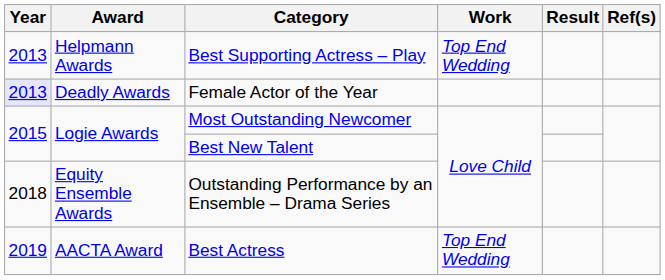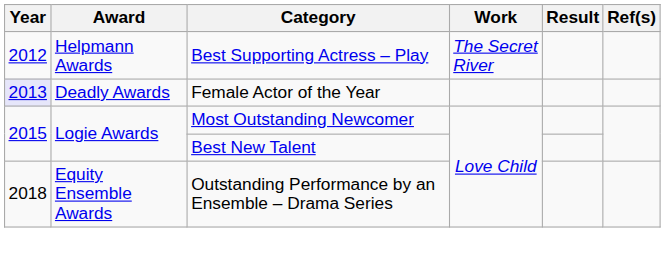Best Supporting Actress – Play | Year: 2013 -> 2012
Best Supporting Actress – Play | Work: Top End Wedding -> The Secret River
- row: 2019 | AACTA Award | Best Actress | Top End Wedding
